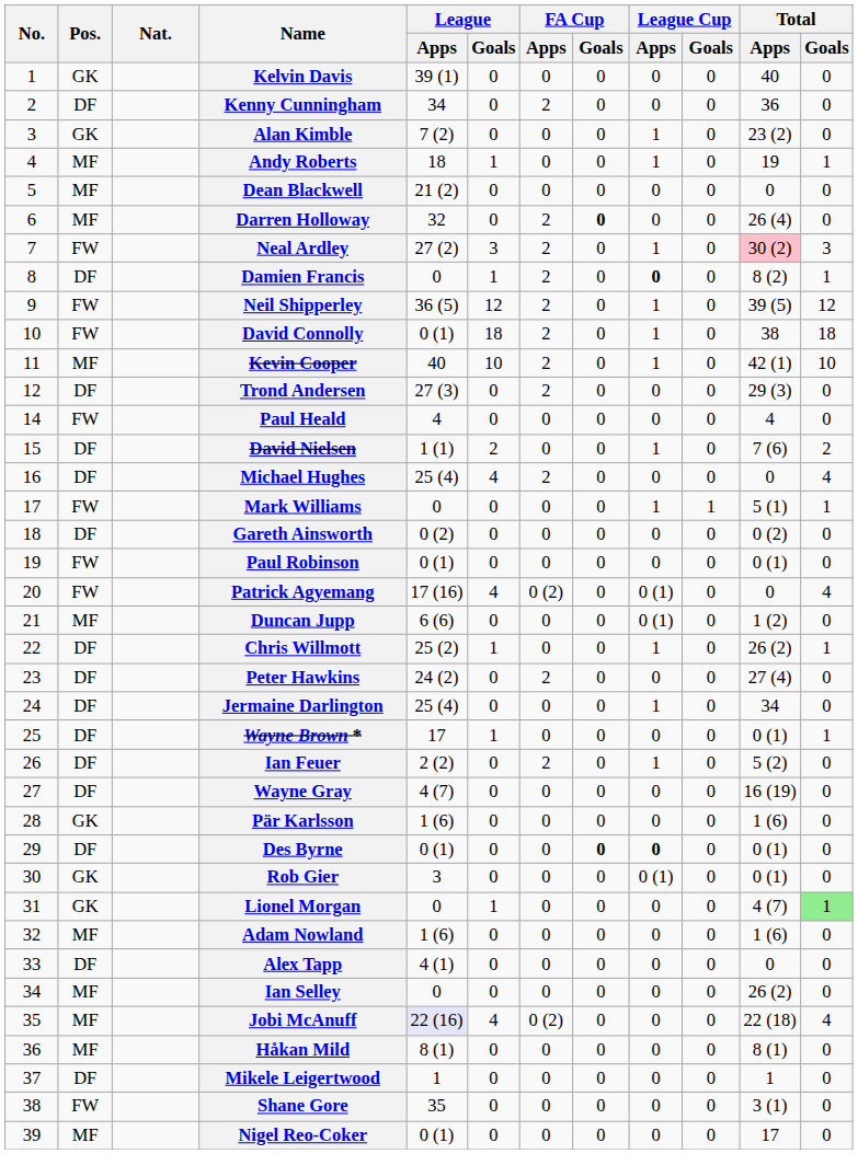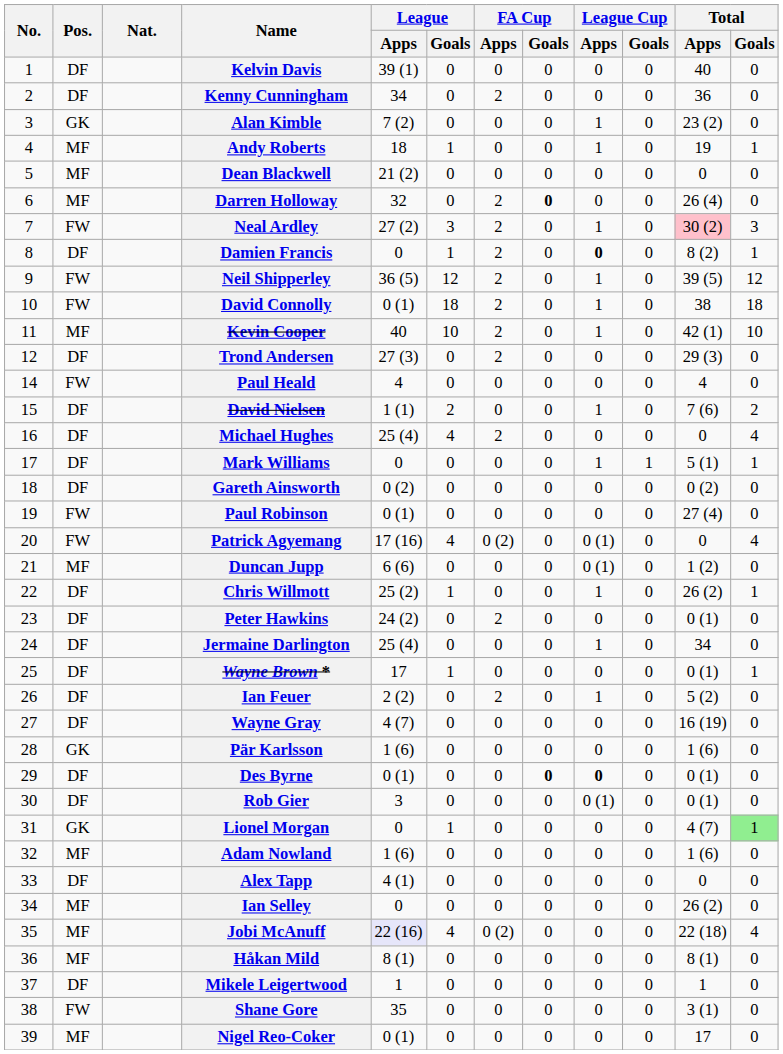Kelvin Davis | Pos.: GK -> DF
Mark Williams | Pos.: FW -> DF
Paul Robinson | Total / Apps: 0 (1) -> 27 (4)
Peter Hawkins | Total / Apps: 27 (4) -> 0 (1)
Rob Gier | Pos.: GK -> DF
